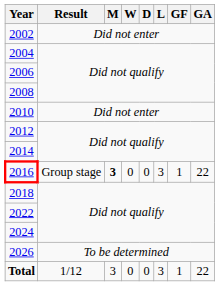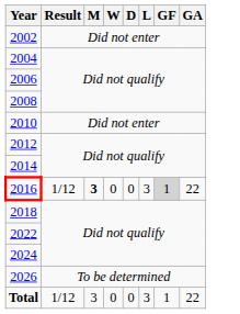2016 | Result: Group stage -> 1/12
2016 | GF: no background -> lightgrey background
